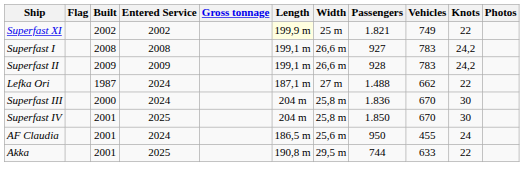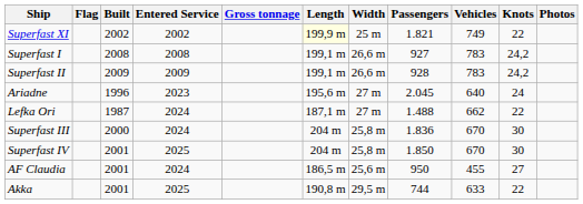+ row: Ariadne | 1996 | 2023 | 195,6 m | 27 m | 2.045 | 640 | 24
AF Claudia | Knots: 24 -> 27
